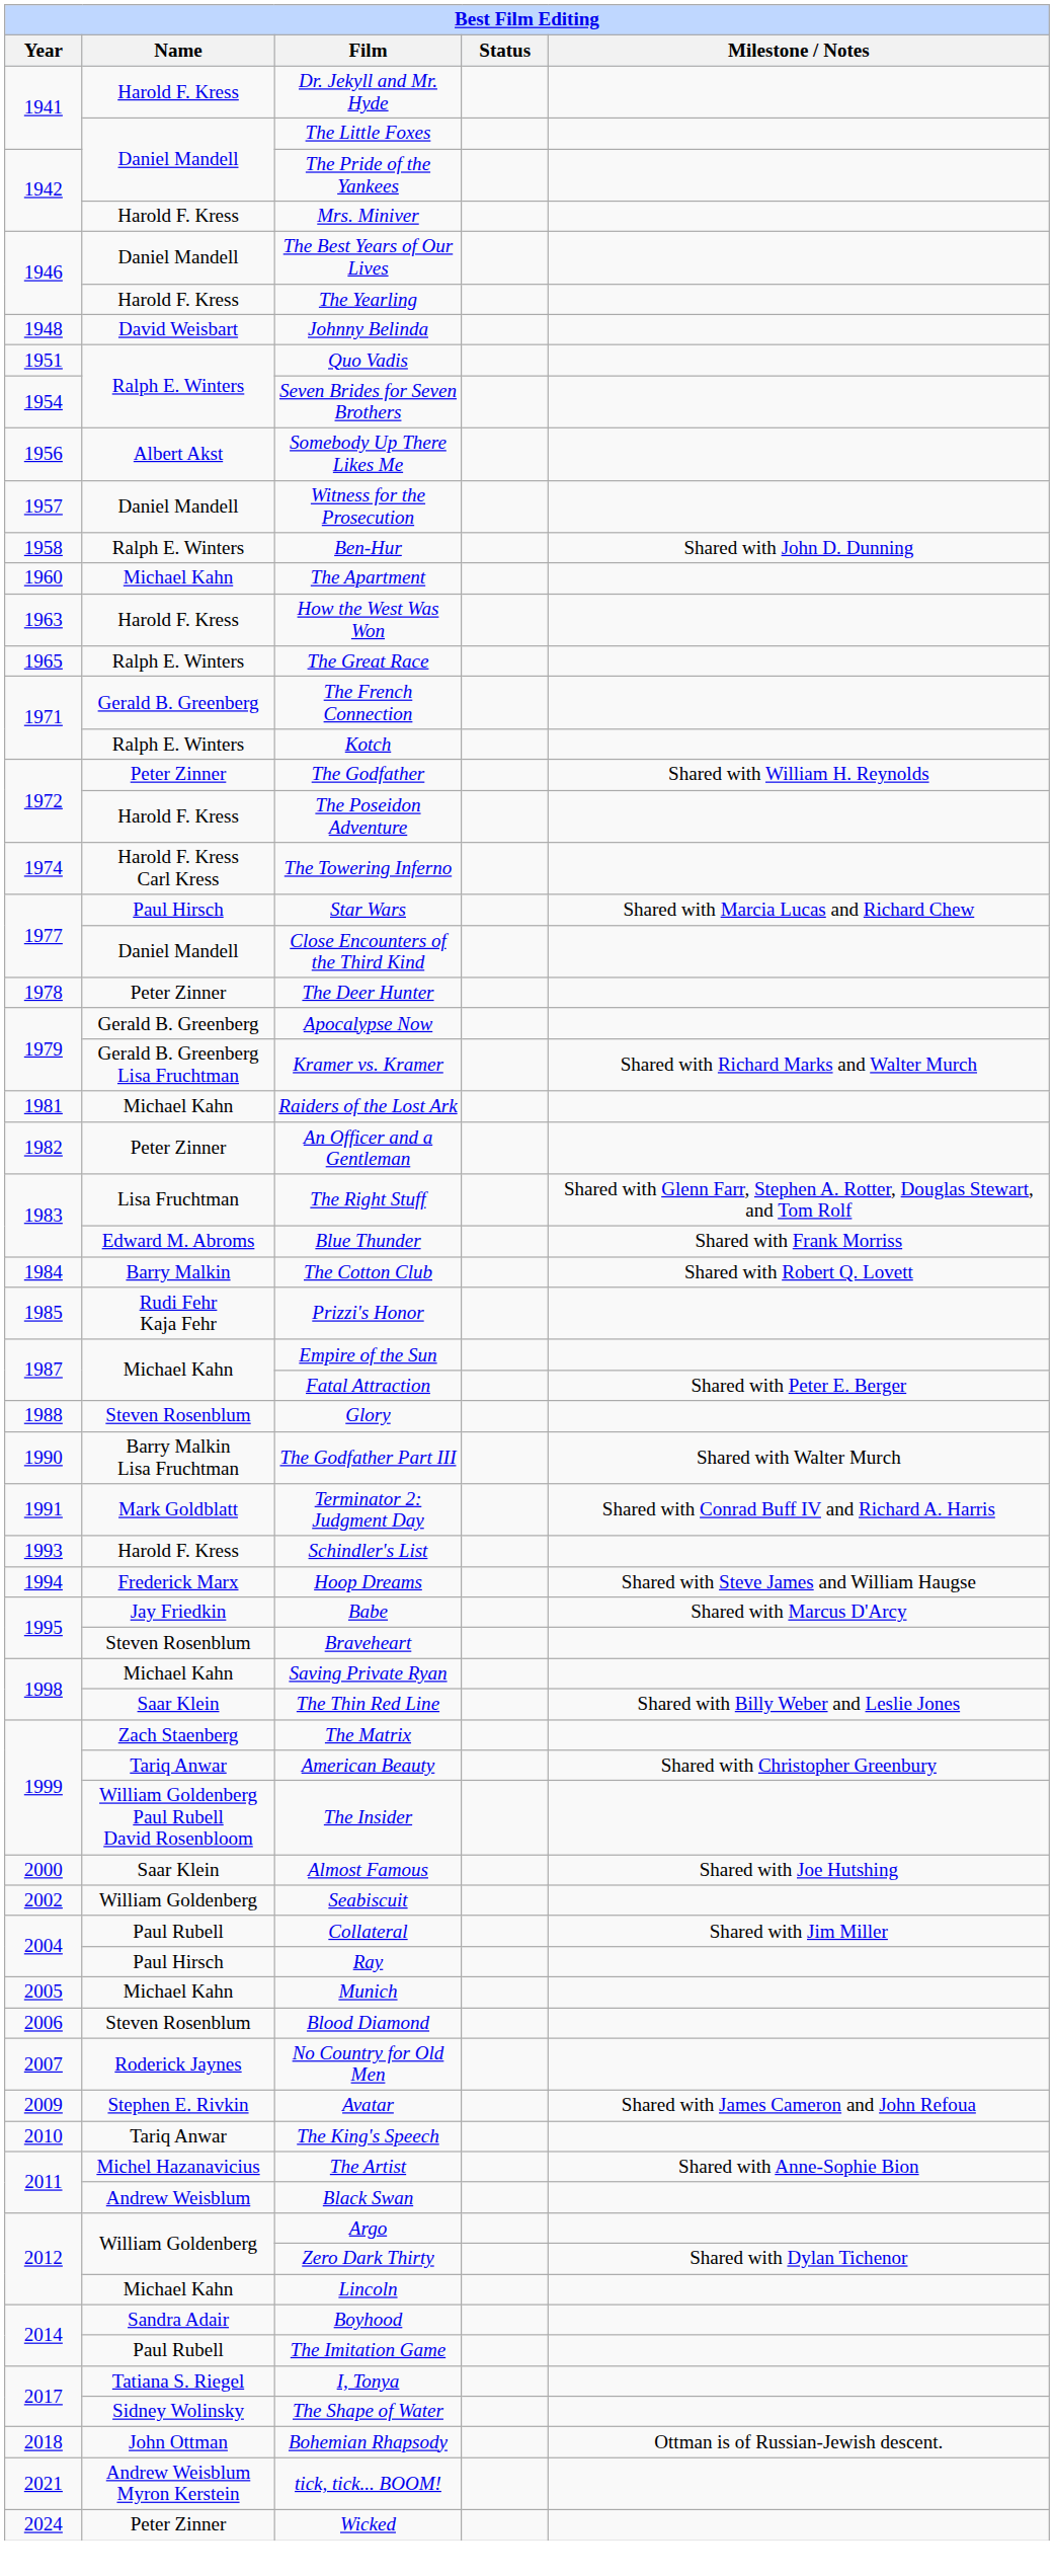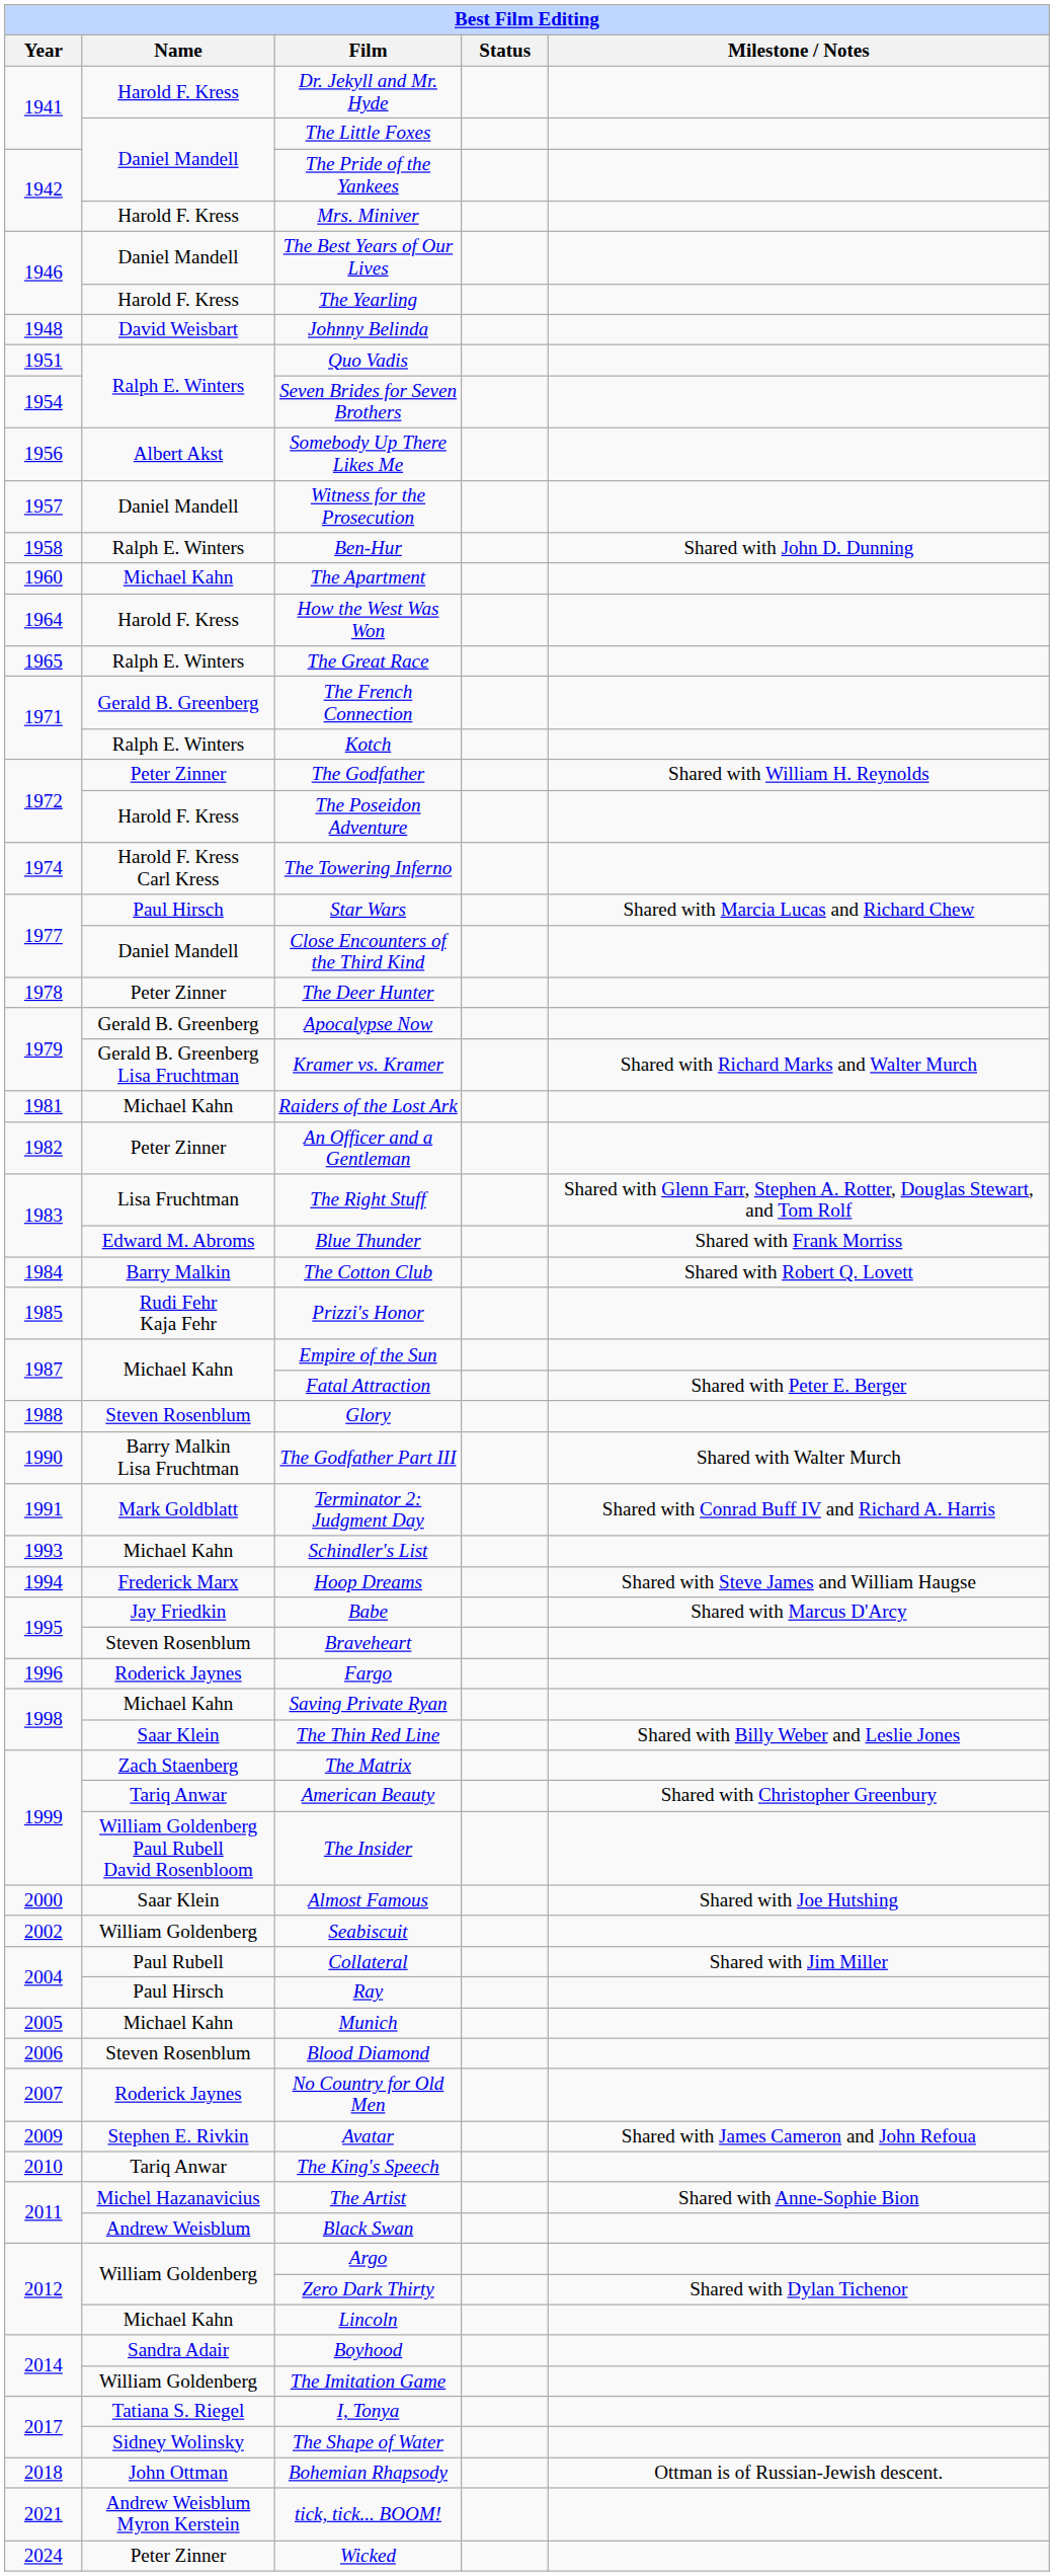How the West Was Won | Year: 1963 -> 1964
Schindler's List | Name: Harold F. Kress -> Michael Kahn
+ row: 1996 | Roderick Jaynes | Fargo
The Imitation Game | Name: Paul Rubell -> William Goldenberg
